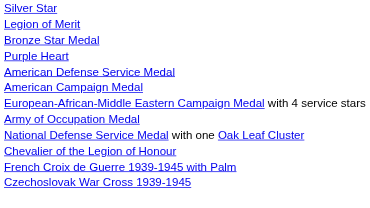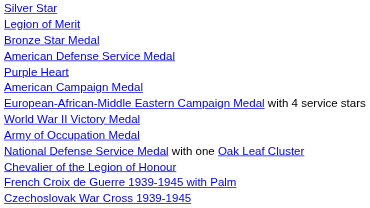rows swapped: Purple Heart <-> American Defense Service Medal
+ row: World War II Victory Medal
